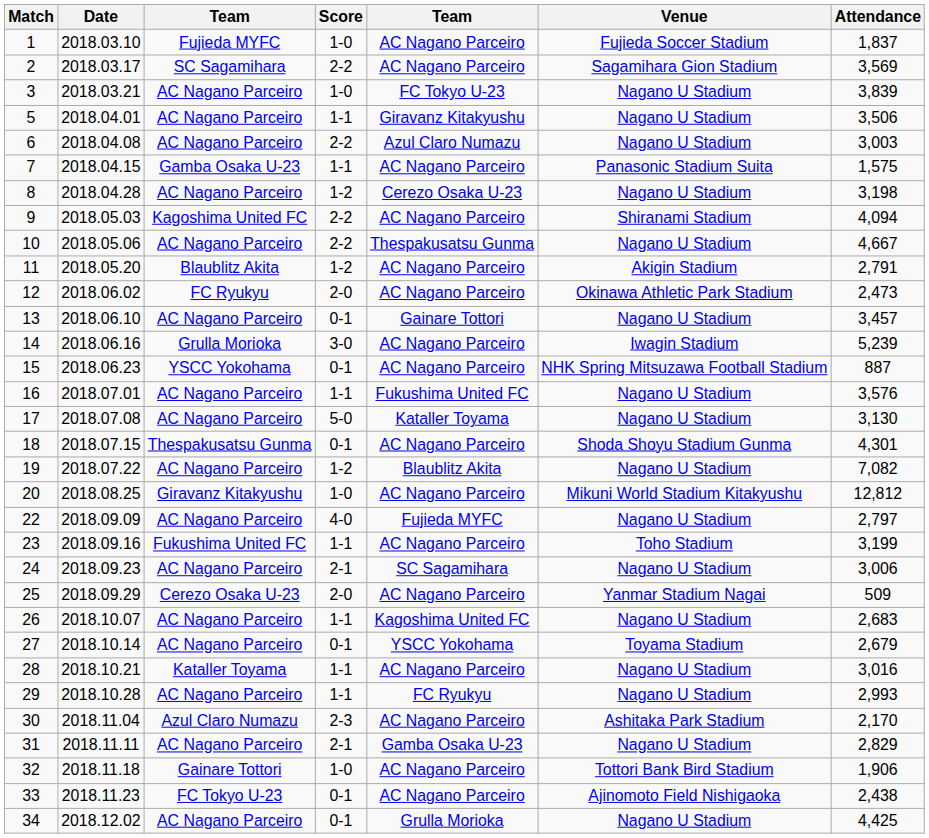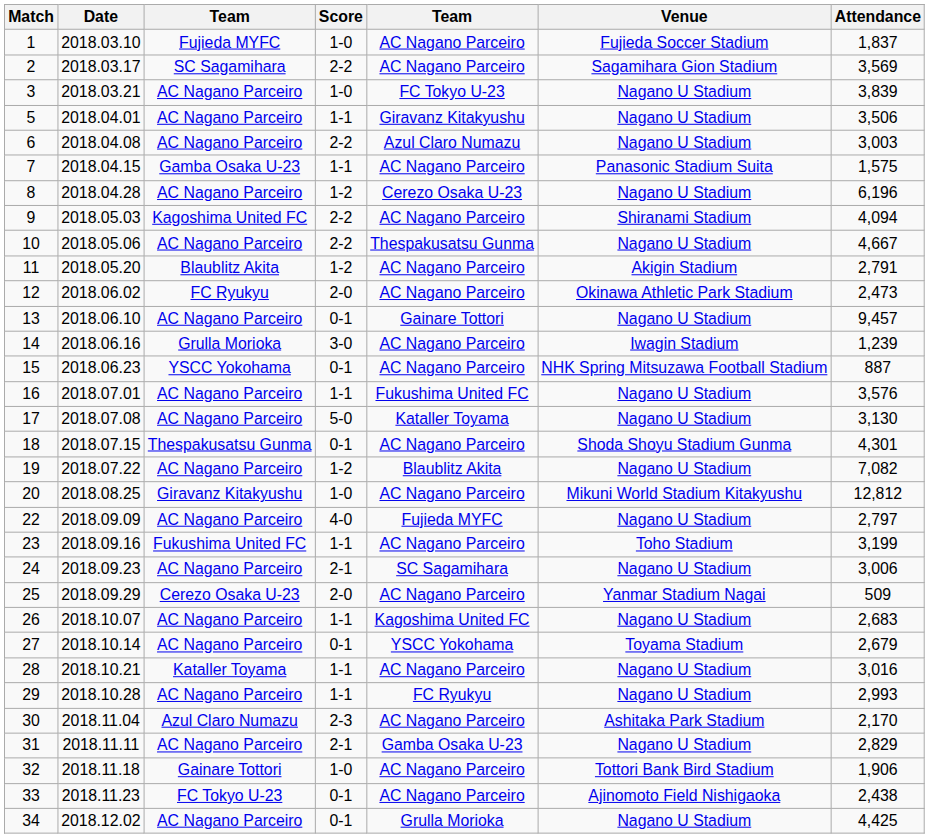8 | Attendance: 3,198 -> 6,196
13 | Attendance: 3,457 -> 9,457
14 | Attendance: 5,239 -> 1,239
